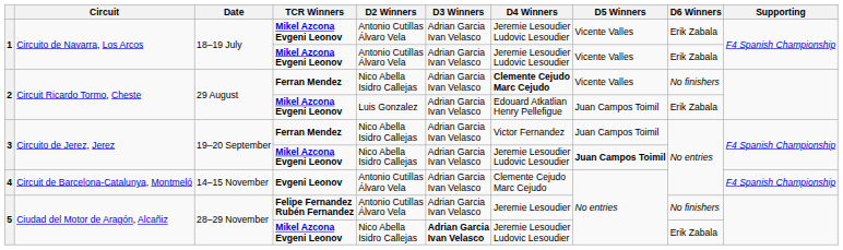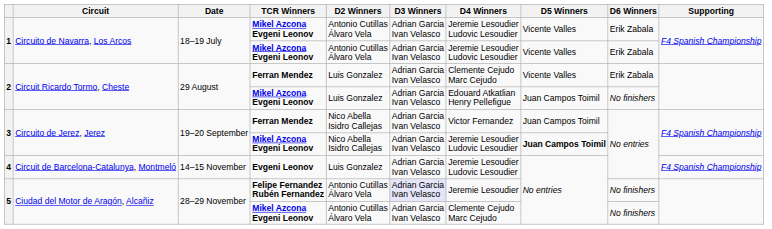2 / Ferran Mendez | D2 Winners: Nico Abella Isidro Callejas -> Luis Gonzalez
2 / Ferran Mendez | D4 Winners: bold -> normal
2 / Ferran Mendez | D6 Winners: No finishers -> Erik Zabala
2 / Mikel Azcona Evgeni Leonov | D6 Winners: Erik Zabala -> No finishers
4 | D2 Winners: Antonio Cutillas Álvaro Vela -> Luis Gonzalez
4 | D4 Winners: Clemente Cejudo Marc Cejudo -> Jeremie Lesoudier Ludovic Lesoudier
5 / Felipe Fernandez Rubén Fernandez | D3 Winners: no background -> lavender background
5 / Mikel Azcona Evgeni Leonov | D2 Winners: Nico Abella Isidro Callejas -> Antonio Cutillas Álvaro Vela
5 / Mikel Azcona Evgeni Leonov | D3 Winners: bold -> normal
5 / Mikel Azcona Evgeni Leonov | D4 Winners: Jeremie Lesoudier Ludovic Lesoudier -> Clemente Cejudo Marc Cejudo
5 / Mikel Azcona Evgeni Leonov | D6 Winners: Erik Zabala -> No finishers
